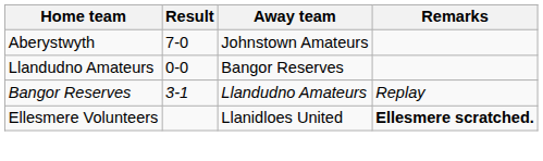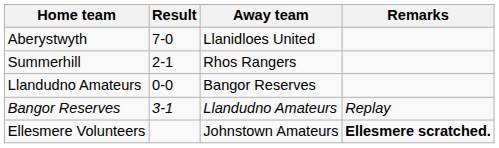Aberystwyth | Away team: Johnstown Amateurs -> Llanidloes United
+ row: Summerhill | 2-1 | Rhos Rangers
Ellesmere Volunteers | Away team: Llanidloes United -> Johnstown Amateurs
